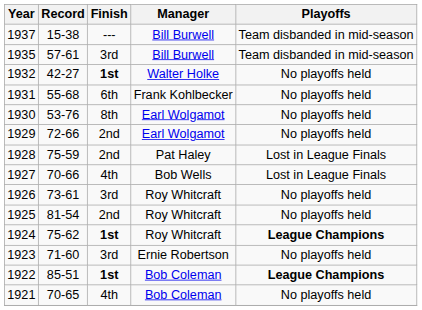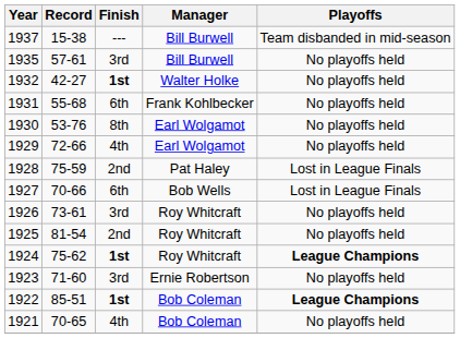1935 | Playoffs: Team disbanded in mid-season -> No playoffs held
1929 | Finish: 2nd -> 4th
1927 | Finish: 4th -> 6th
